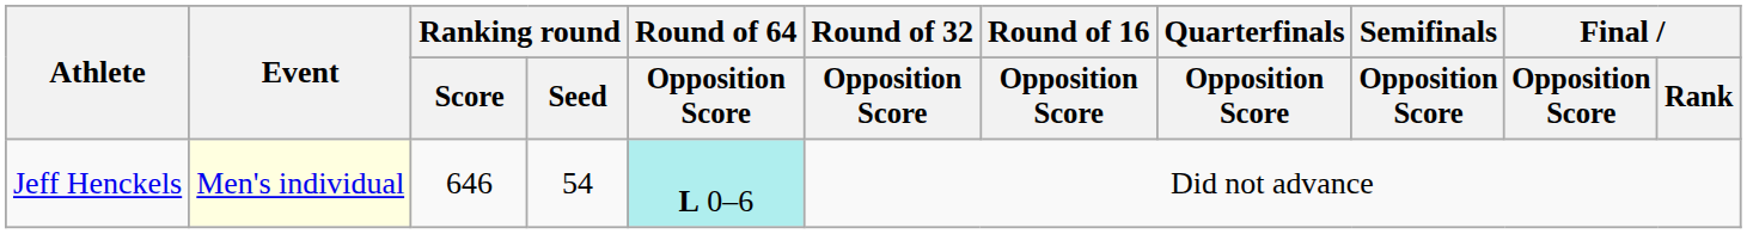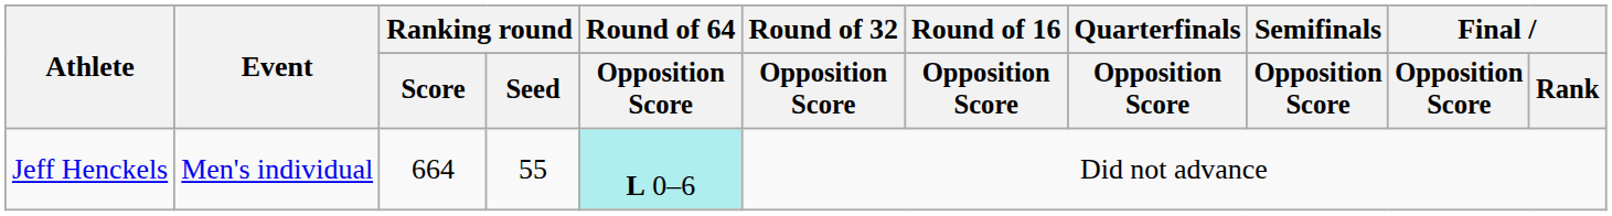Jeff Henckels | Event: lightyellow background -> no background
Jeff Henckels | Ranking round / Score: 646 -> 664
Jeff Henckels | Ranking round / Seed: 54 -> 55
